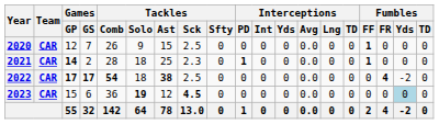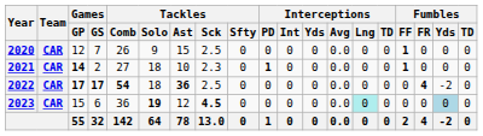2021 | Tackles / Comb: 28 -> 27
2021 | Tackles / Ast: 25 -> 10
2022 | Tackles / Ast: 38 -> 36
2023 | Interceptions / Lng: no background -> paleturquoise background
